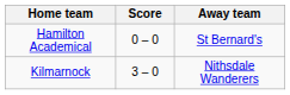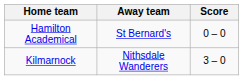columns swapped: Score <-> Away team
